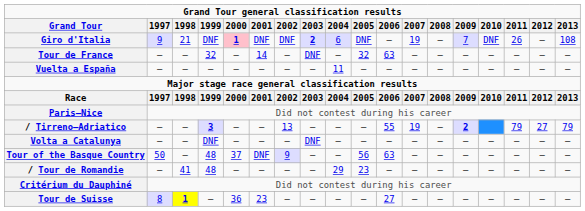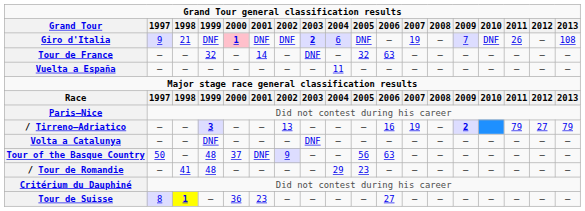/ Tirreno–Adriatico | 2006: 55 -> 16
